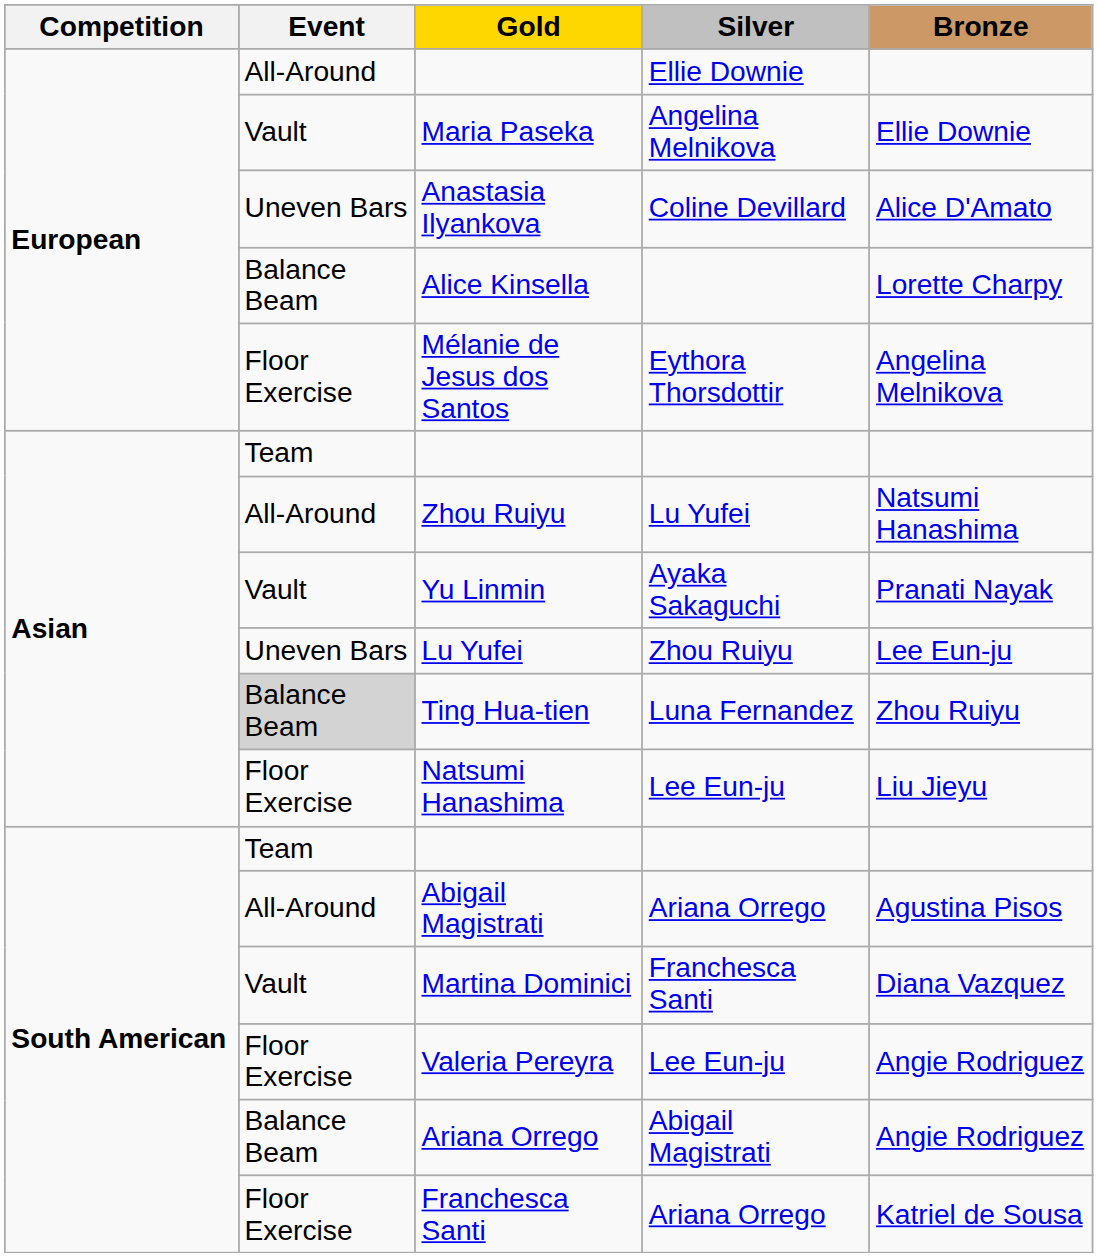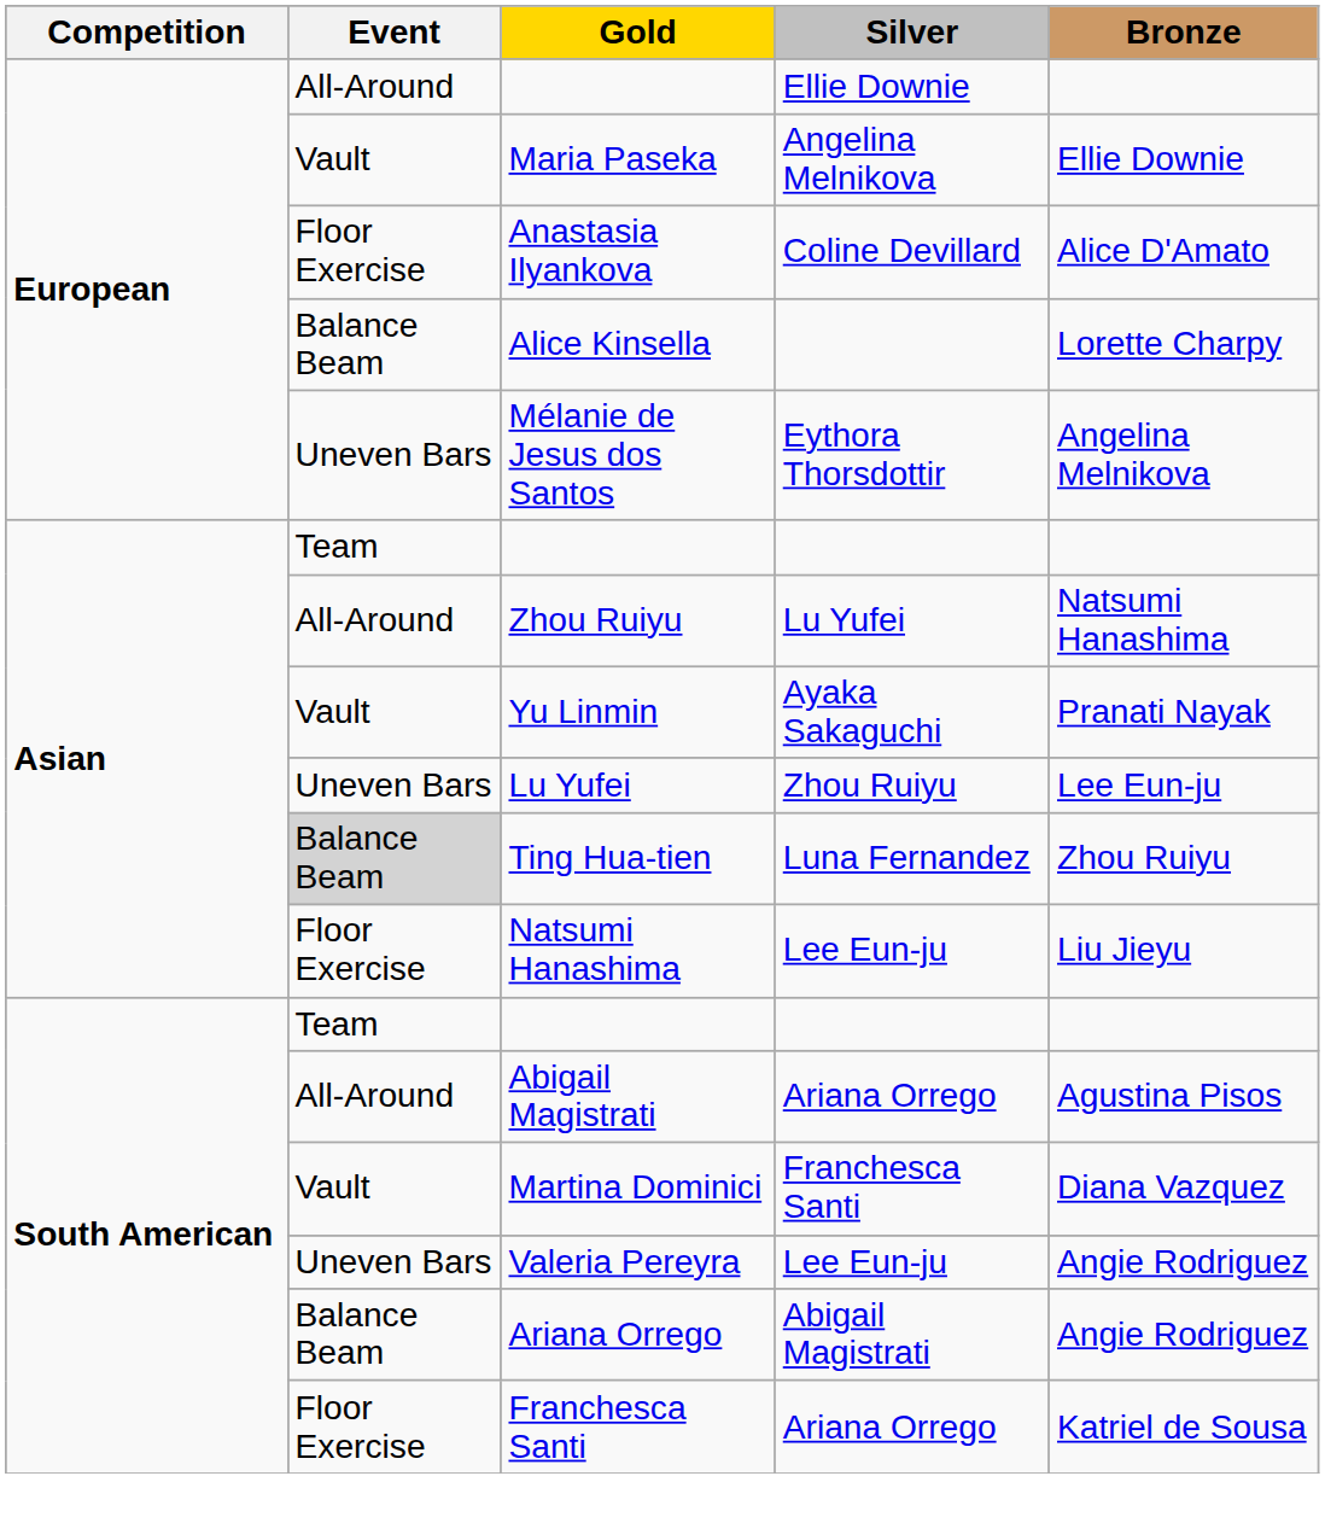Anastasia Ilyankova | Event: Uneven Bars -> Floor Exercise
Mélanie de Jesus dos Santos | Event: Floor Exercise -> Uneven Bars
Valeria Pereyra | Event: Floor Exercise -> Uneven Bars
